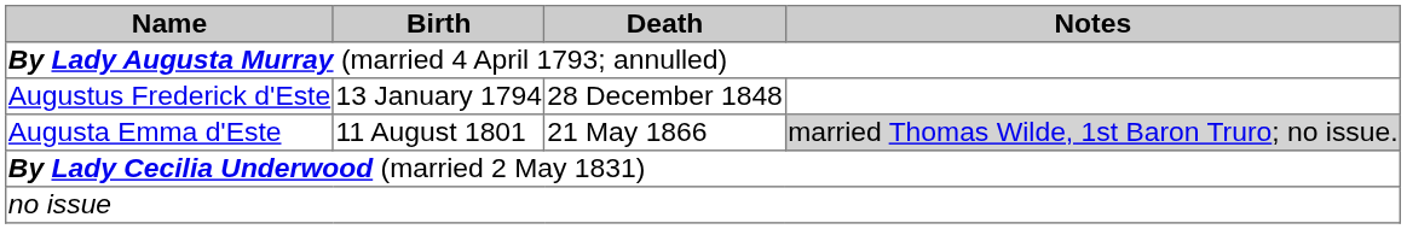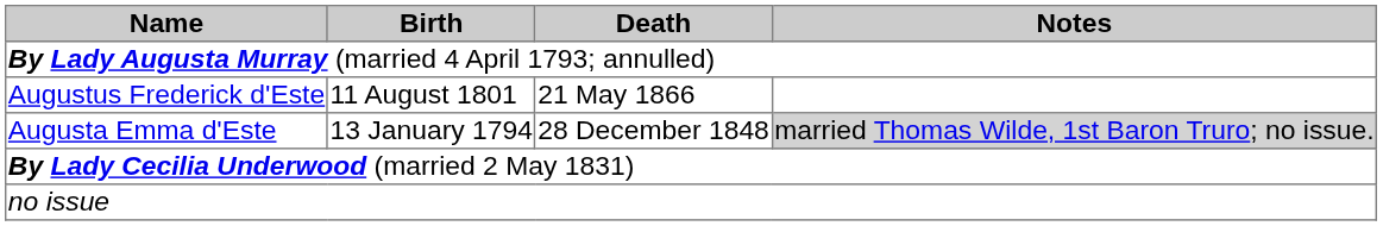Augustus Frederick d'Este | Birth: 13 January 1794 -> 11 August 1801
Augustus Frederick d'Este | Death: 28 December 1848 -> 21 May 1866
Augusta Emma d'Este | Birth: 11 August 1801 -> 13 January 1794
Augusta Emma d'Este | Death: 21 May 1866 -> 28 December 1848
